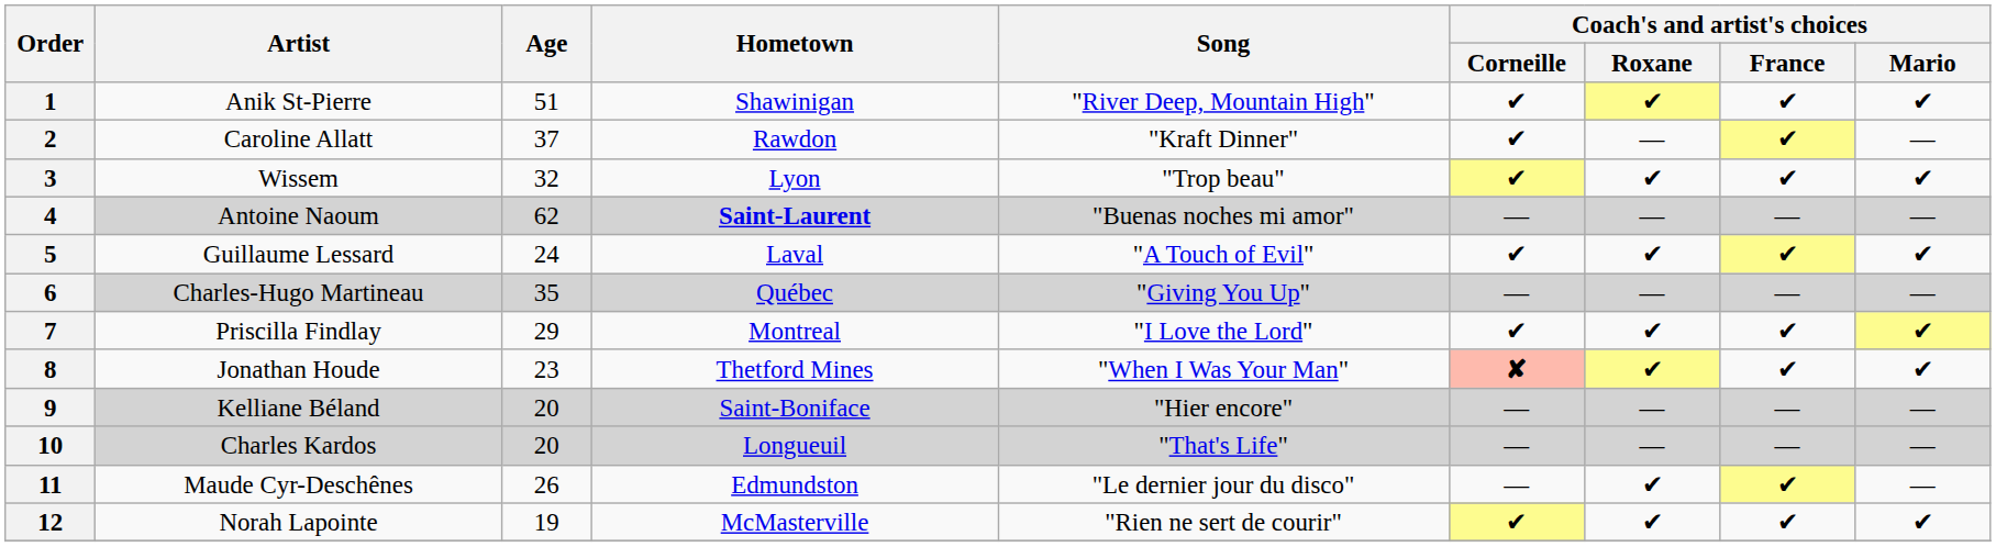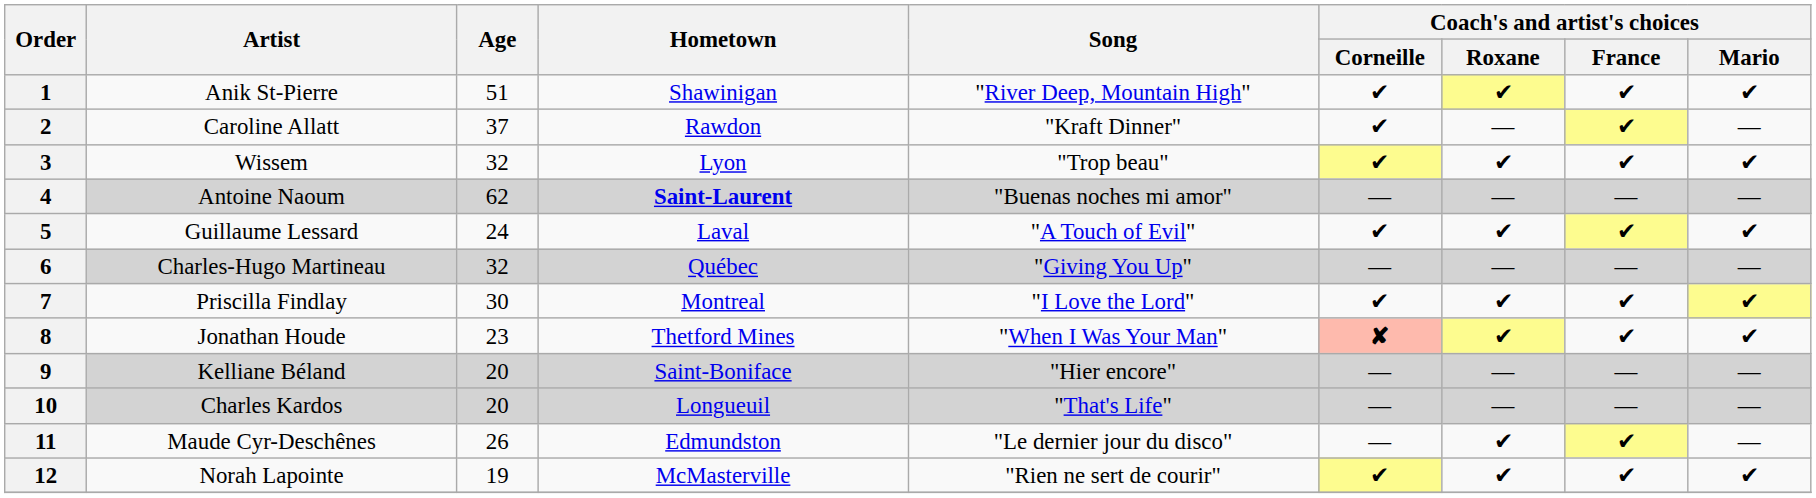6 | Age: 35 -> 32
7 | Age: 29 -> 30
